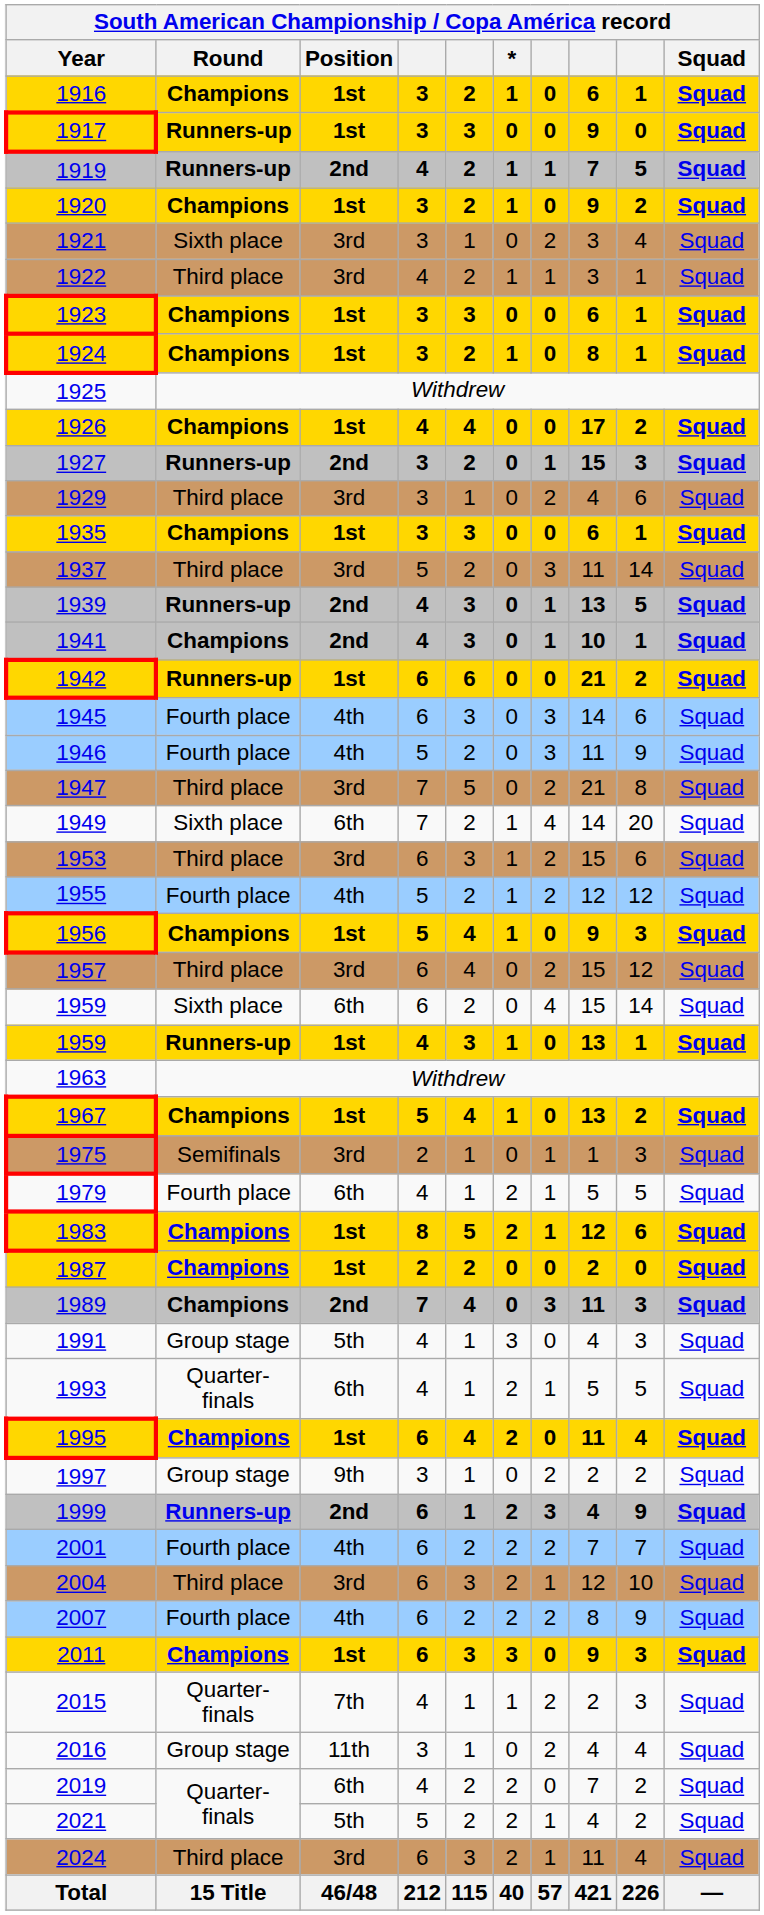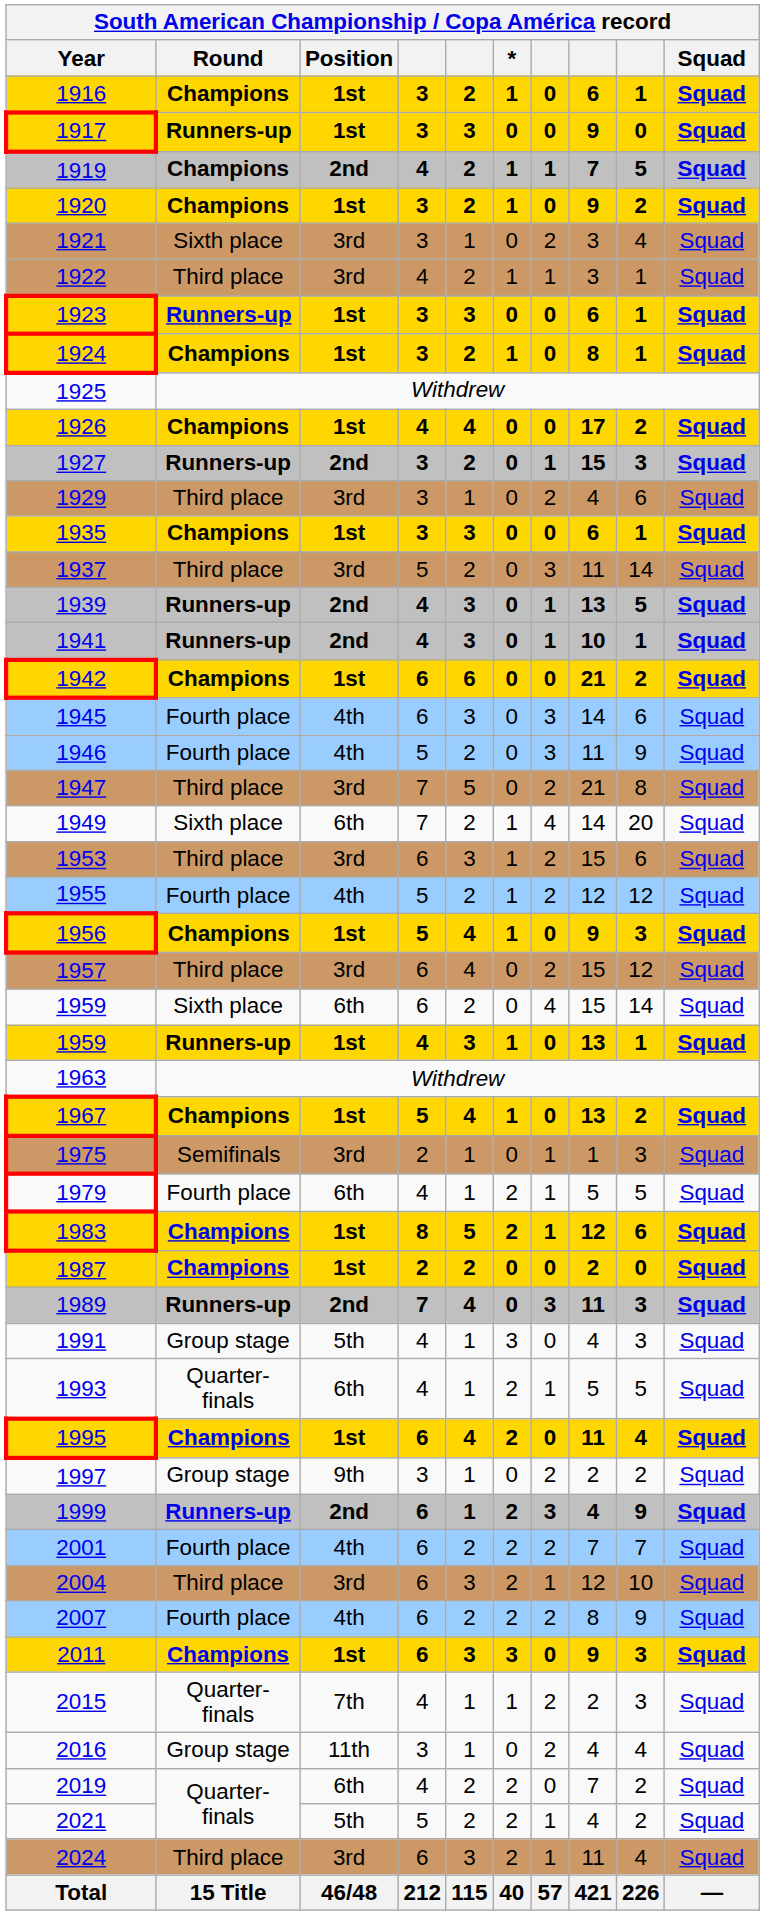1919 | Round: Runners-up -> Champions
1923 | Round: Champions -> Runners-up
1941 | Round: Champions -> Runners-up
1942 | Round: Runners-up -> Champions
1989 | Round: Champions -> Runners-up
